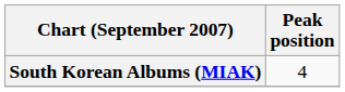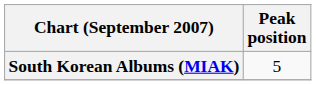South Korean Albums (MIAK) | Peak position: 4 -> 5
